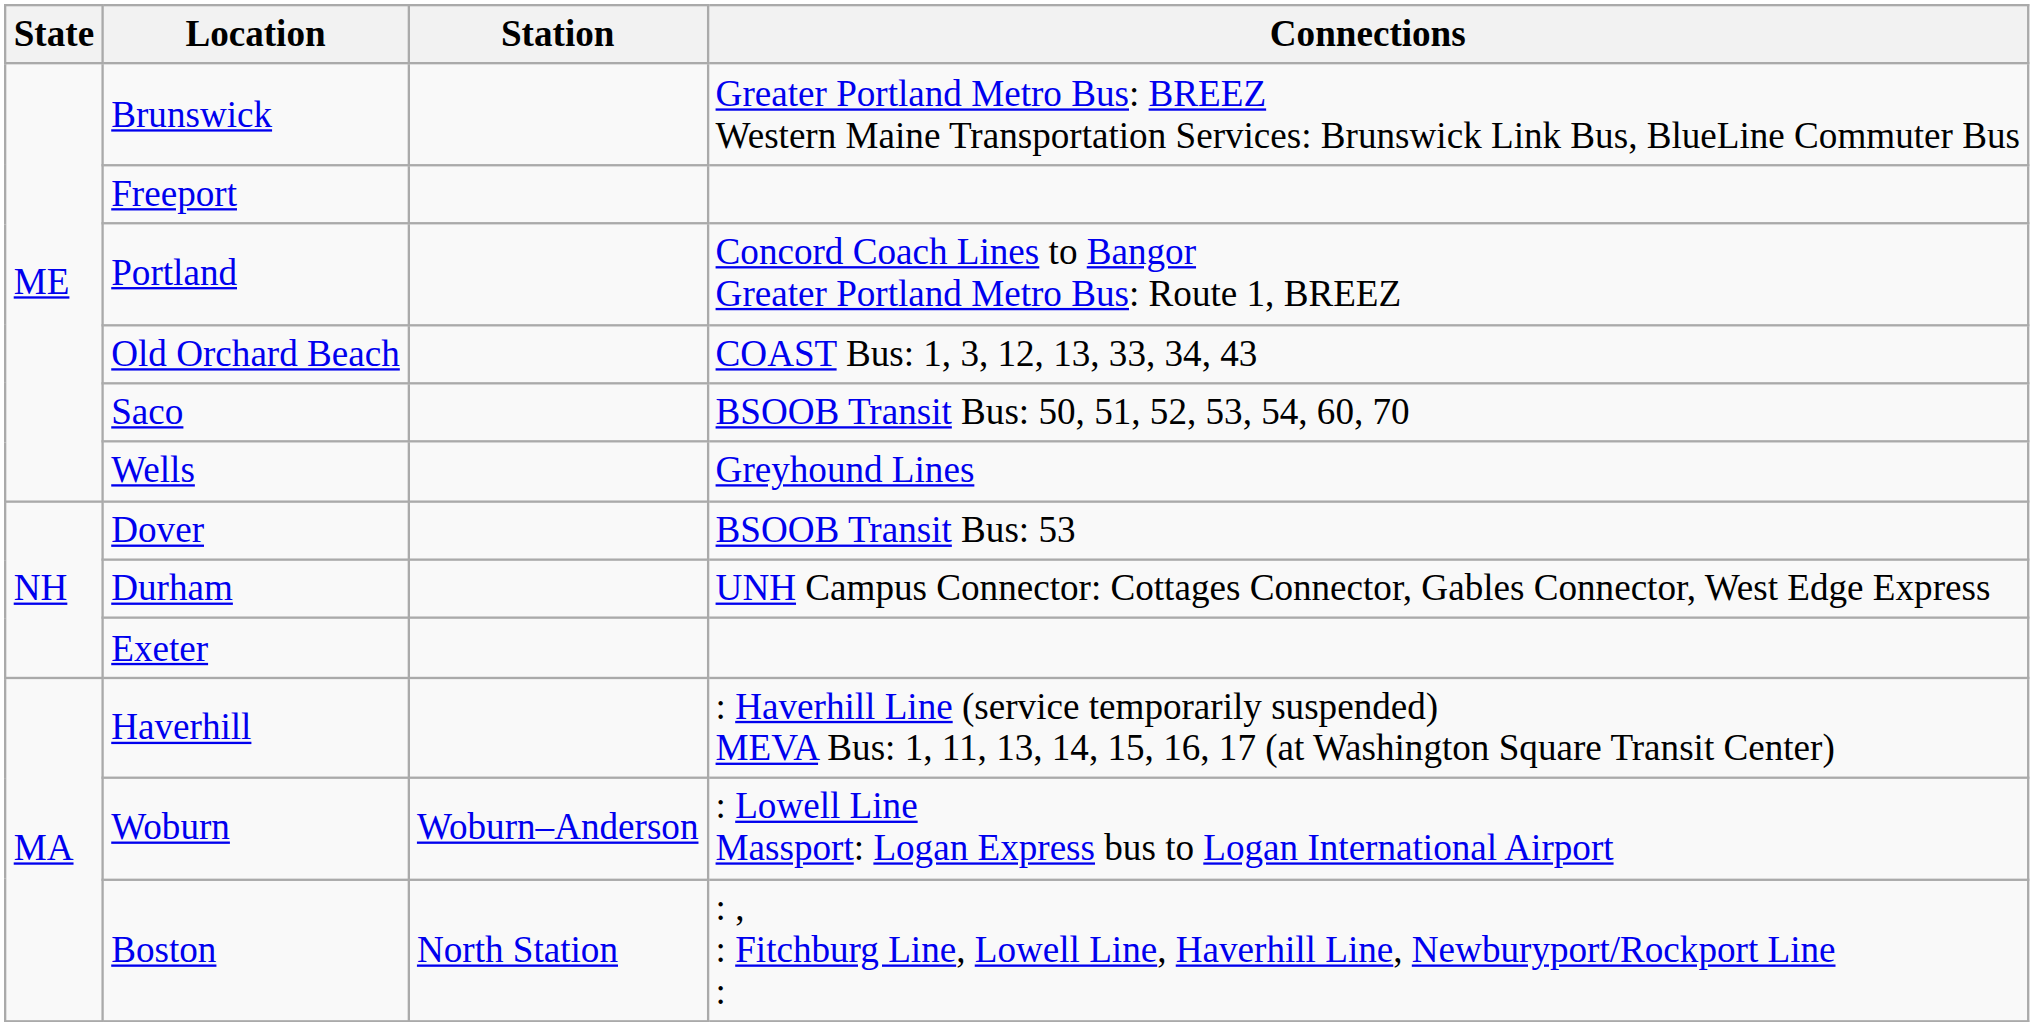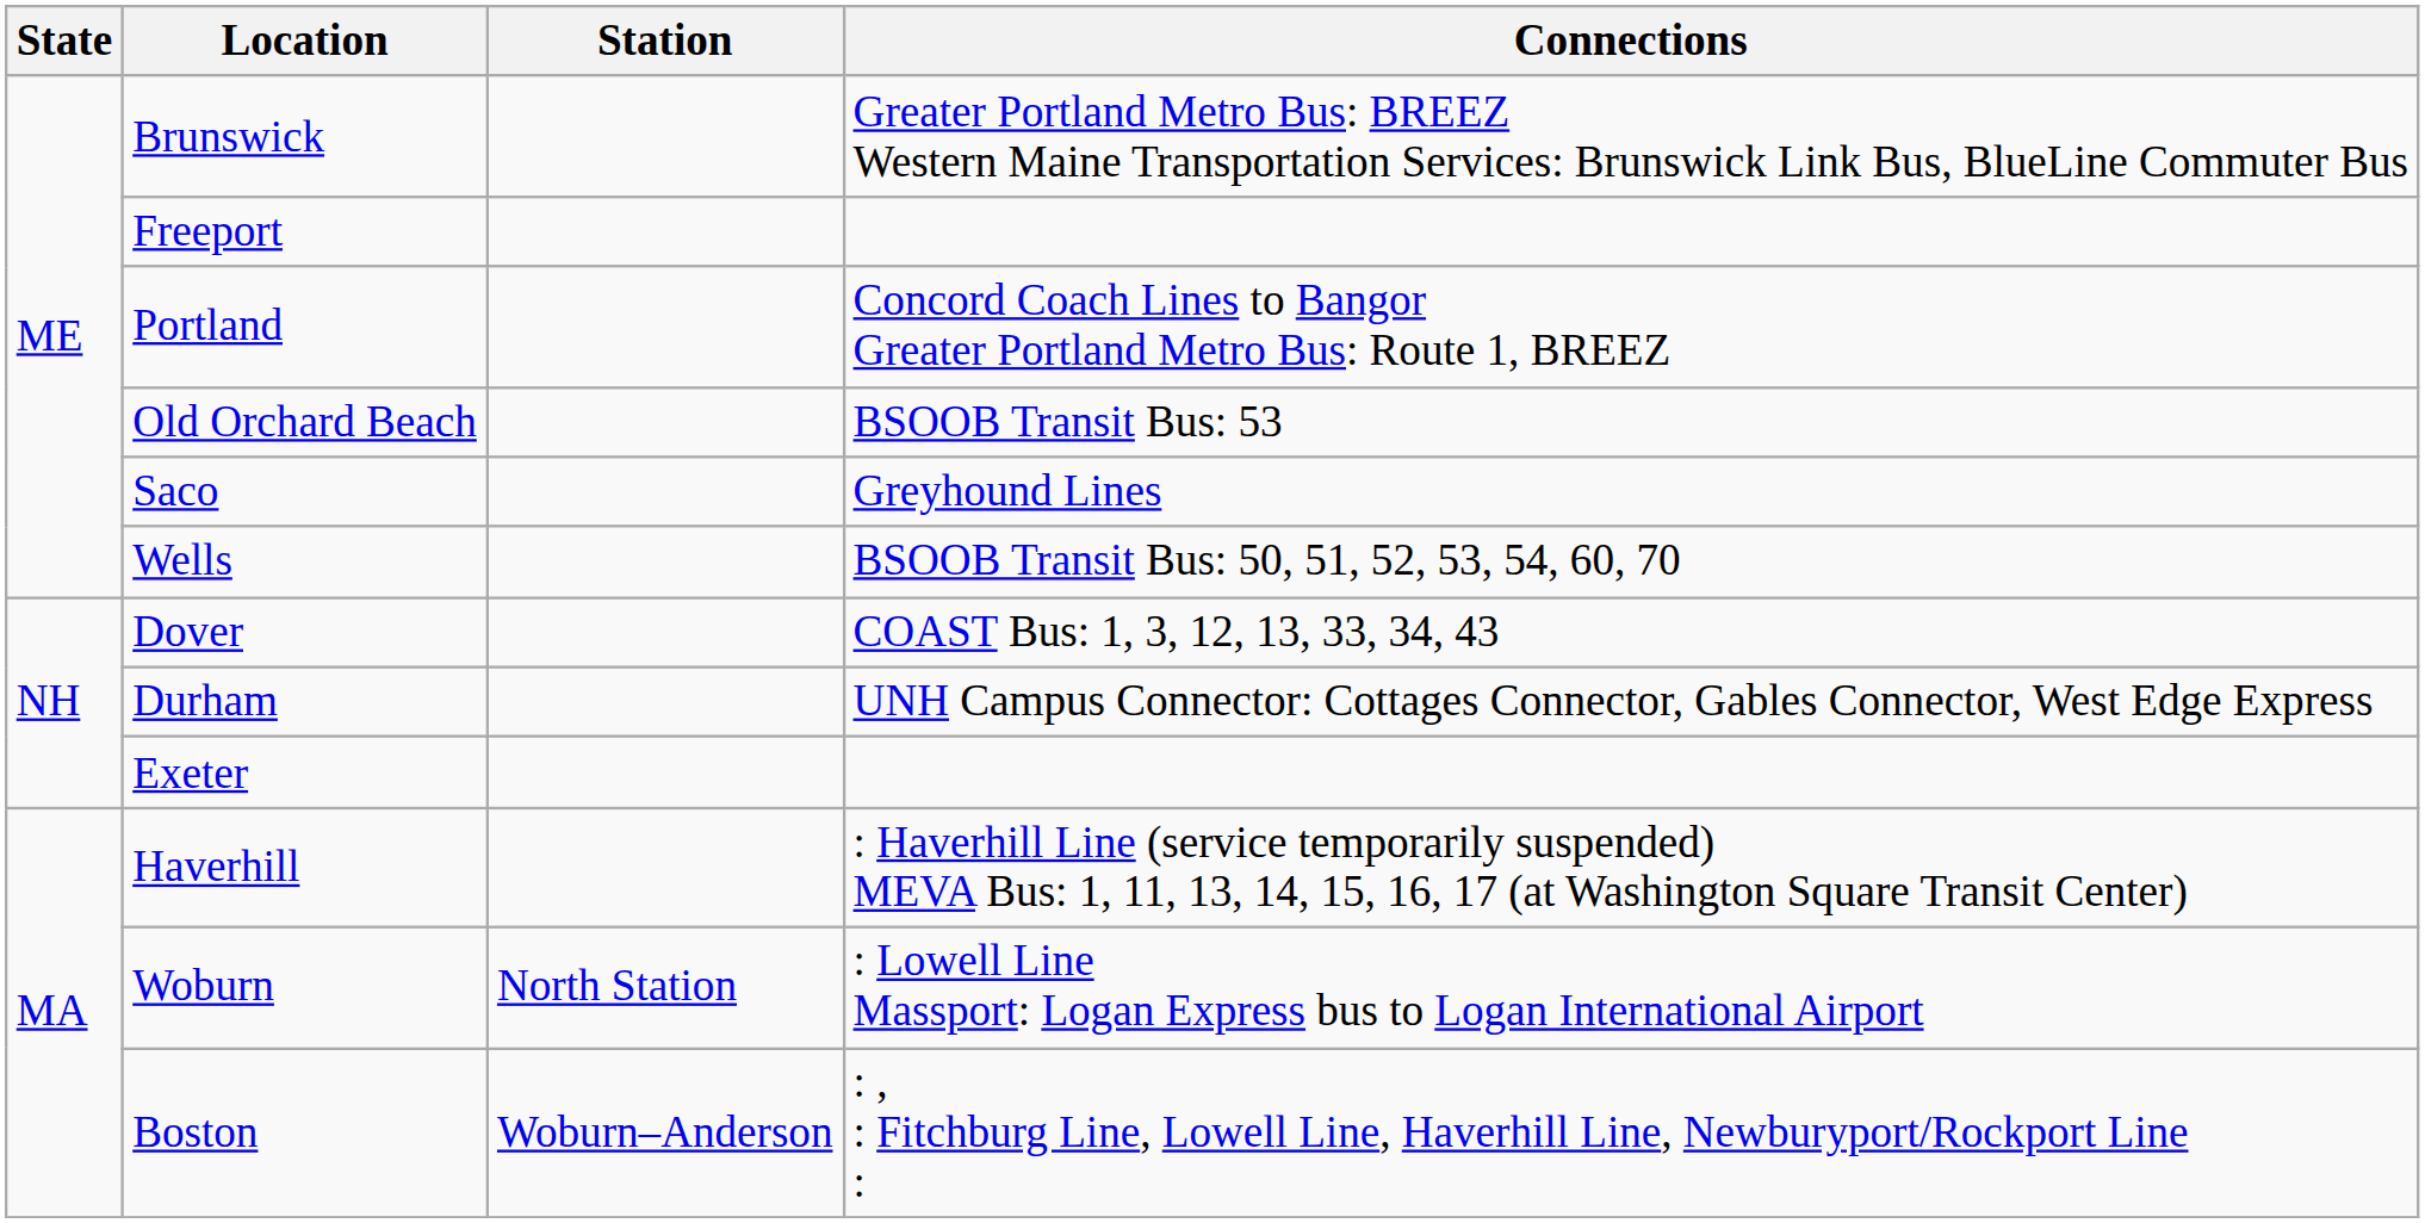Old Orchard Beach | Connections: COAST Bus: 1, 3, 12, 13, 33, 34, 43 -> BSOOB Transit Bus: 53
Saco | Connections: BSOOB Transit Bus: 50, 51, 52, 53, 54, 60, 70 -> Greyhound Lines
Wells | Connections: Greyhound Lines -> BSOOB Transit Bus: 50, 51, 52, 53, 54, 60, 70
Dover | Connections: BSOOB Transit Bus: 53 -> COAST Bus: 1, 3, 12, 13, 33, 34, 43
Woburn | Station: Woburn–Anderson -> North Station
Boston | Station: North Station -> Woburn–Anderson
